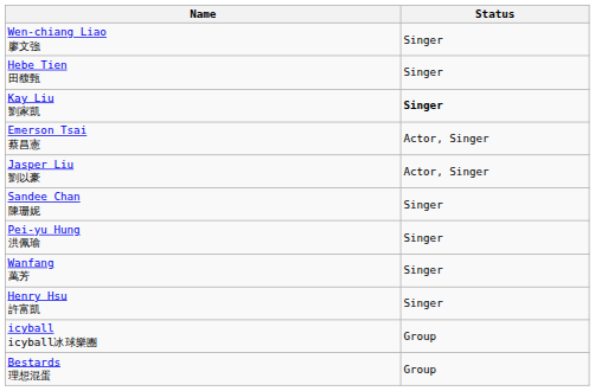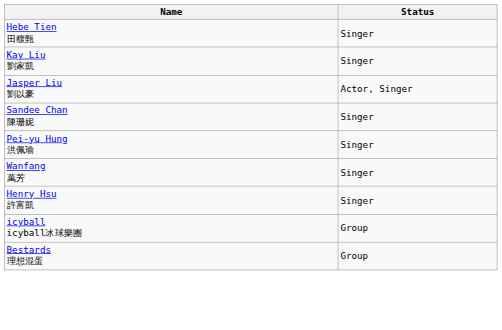- row: Wen-chiang Liao 廖文強 | Singer
Kay Liu 劉家凱 | Status: bold -> normal
- row: Emerson Tsai 蔡昌憲 | Actor, Singer
